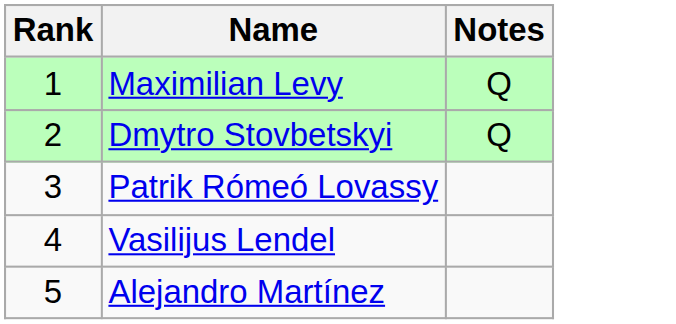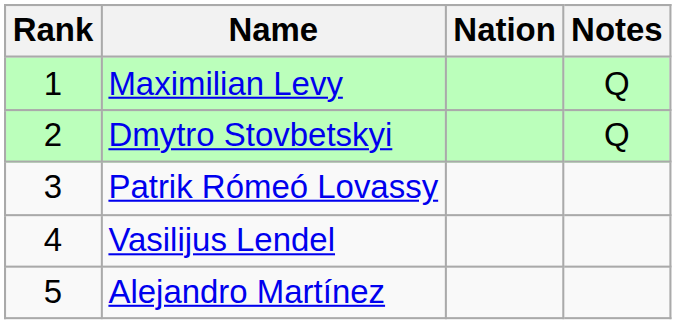+ column: Nation
